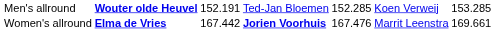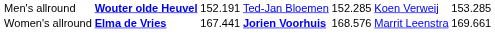Women's allround | column 3: 167.442 -> 167.441
Women's allround | column 5: 167.476 -> 168.576
